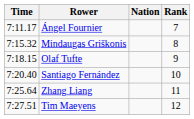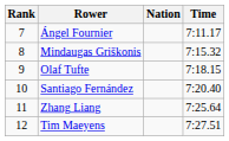columns swapped: Rank <-> Time
